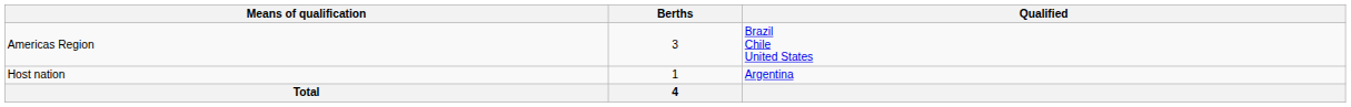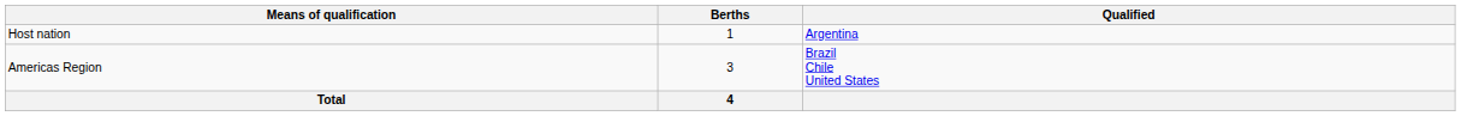rows swapped: Host nation <-> Americas Region
